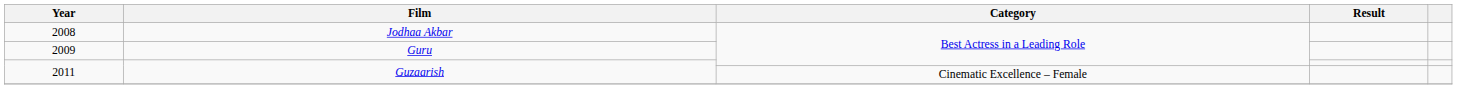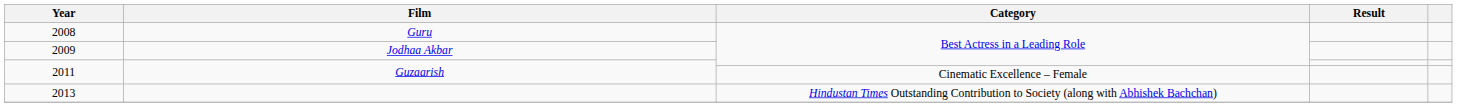2008 | Film: Jodhaa Akbar -> Guru
2009 | Film: Guru -> Jodhaa Akbar
+ row: 2013 | Hindustan Times Outstanding Contribution to Society (along with Abhishek Bachchan)
